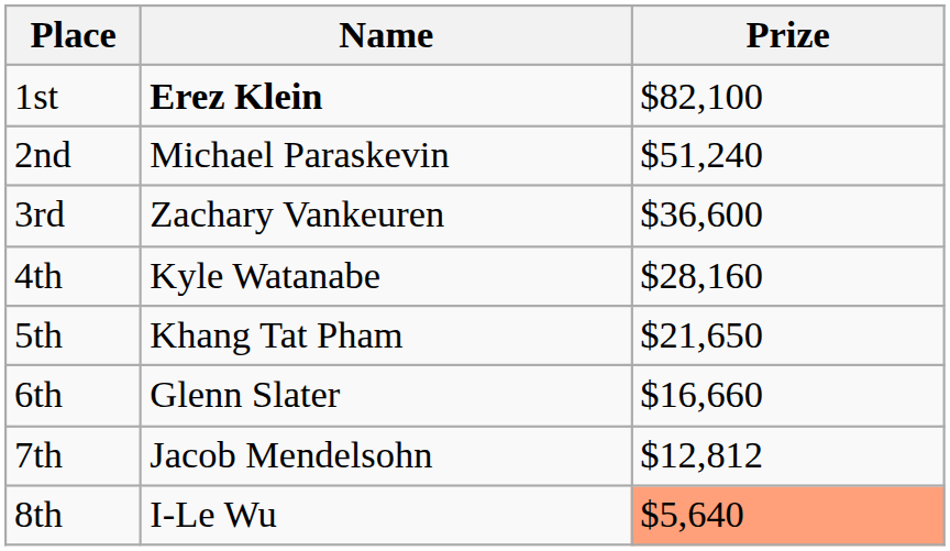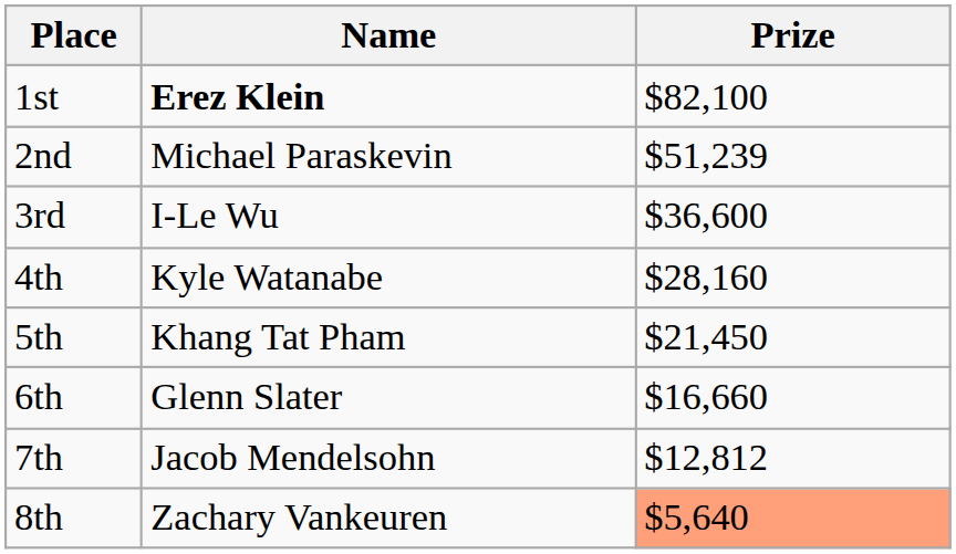2nd | Prize: $51,240 -> $51,239
3rd | Name: Zachary Vankeuren -> I-Le Wu
5th | Prize: $21,650 -> $21,450
8th | Name: I-Le Wu -> Zachary Vankeuren
